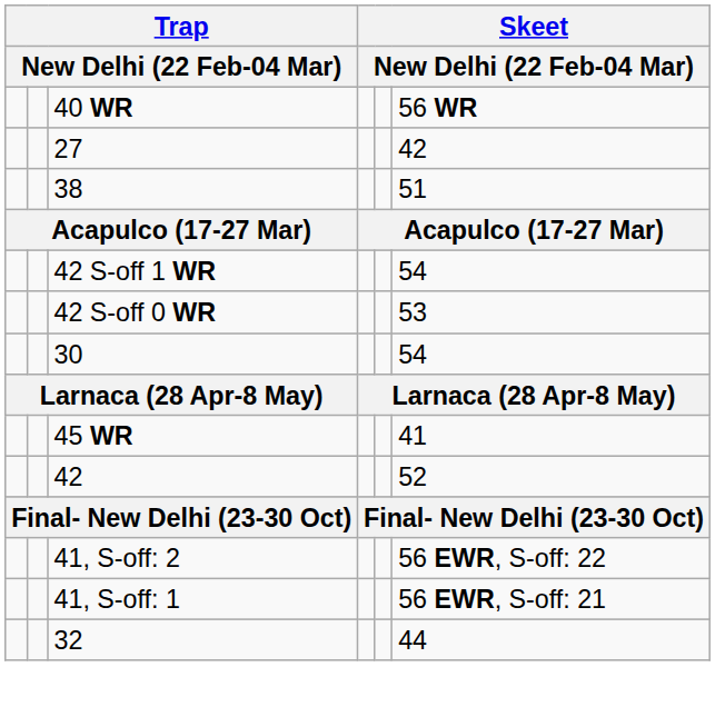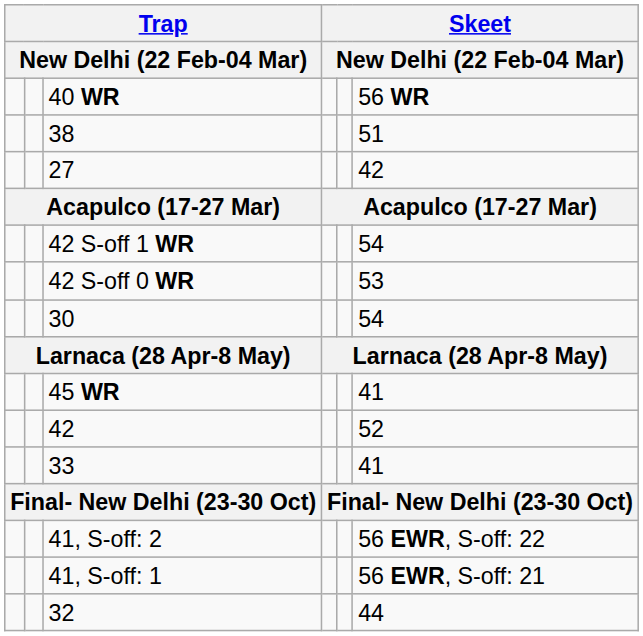rows swapped: 38 <-> 27
+ row: 33 | 41
